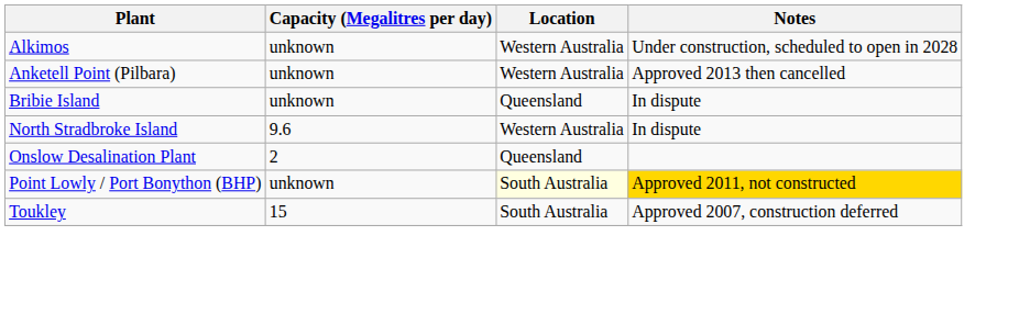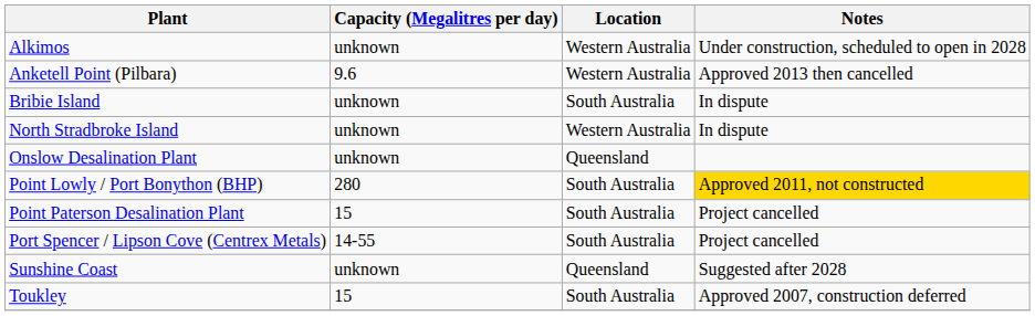Anketell Point (Pilbara) | Capacity (Megalitres per day): unknown -> 9.6
Bribie Island | Location: Queensland -> South Australia
North Stradbroke Island | Capacity (Megalitres per day): 9.6 -> unknown
Onslow Desalination Plant | Capacity (Megalitres per day): 2 -> unknown
Point Lowly / Port Bonython (BHP) | Capacity (Megalitres per day): unknown -> 280
Point Lowly / Port Bonython (BHP) | Location: lightyellow background -> no background
+ row: Point Paterson Desalination Plant | 15 | South Australia | Project cancelled
+ row: Port Spencer / Lipson Cove (Centrex Metals) | 14-55 | South Australia | Project cancelled
+ row: Sunshine Coast | unknown | Queensland | Suggested after 2028
